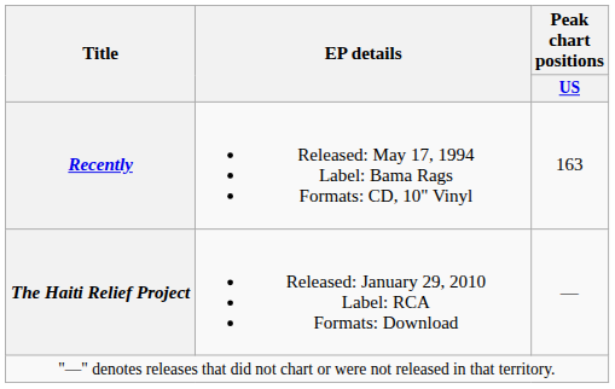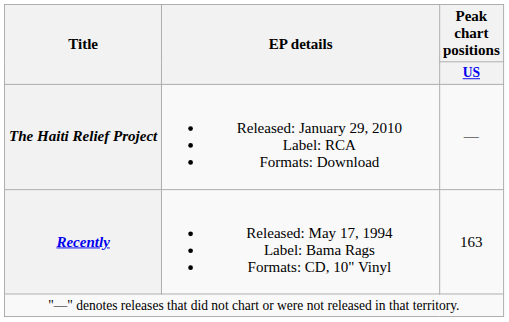rows swapped: Recently <-> The Haiti Relief Project
